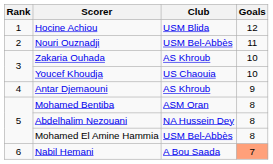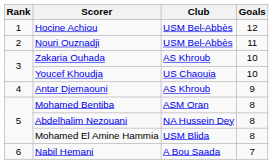Hocine Achiou | Club: USM Blida -> USM Bel-Abbès
Mohamed El Amine Hammia | Club: USM Bel-Abbès -> USM Blida
Nabil Hemani | Goals: lightsalmon background -> no background
